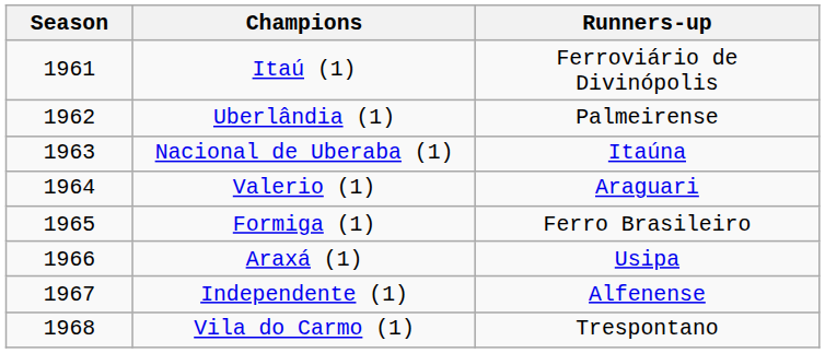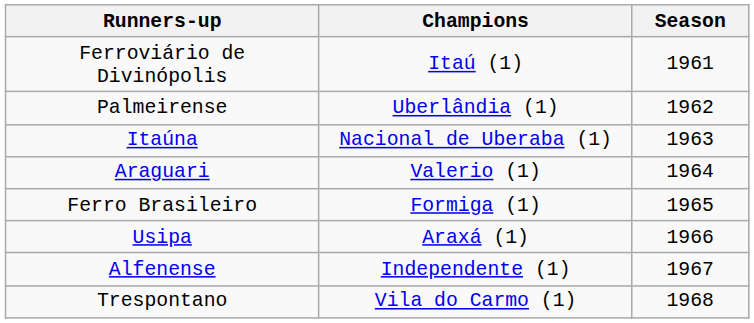columns swapped: Season <-> Runners-up
